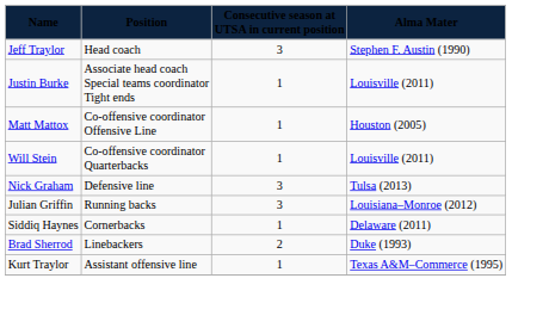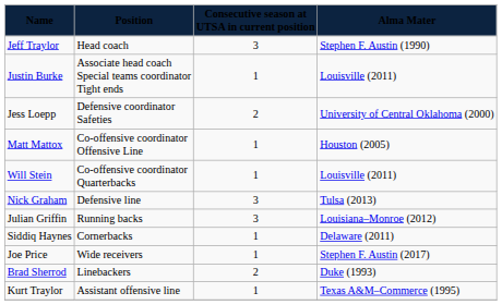+ row: Jess Loepp | Defensive coordinator Safeties | 2 | University of Central Oklahoma (2000)
+ row: Joe Price | Wide receivers | 1 | Stephen F. Austin (2017)
